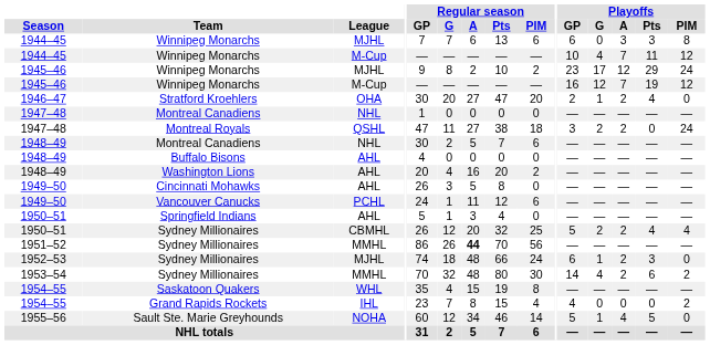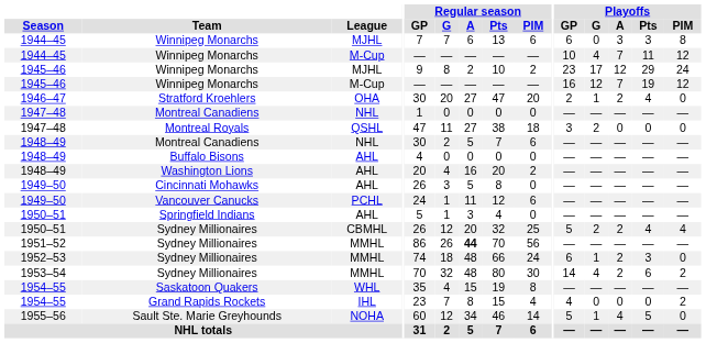Montreal Royals | Playoffs / A: 2 -> 0
Montreal Royals | Playoffs / PIM: 24 -> 0
1952–53 / Sydney Millionaires | League: MJHL -> MMHL
